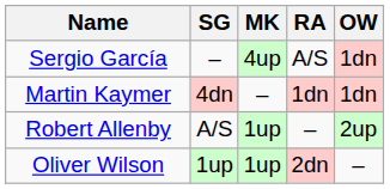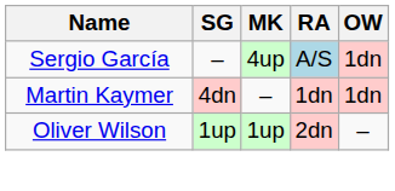Sergio García | RA: no background -> lightblue background
- row: Robert Allenby | A/S | 1up | – | 2up
